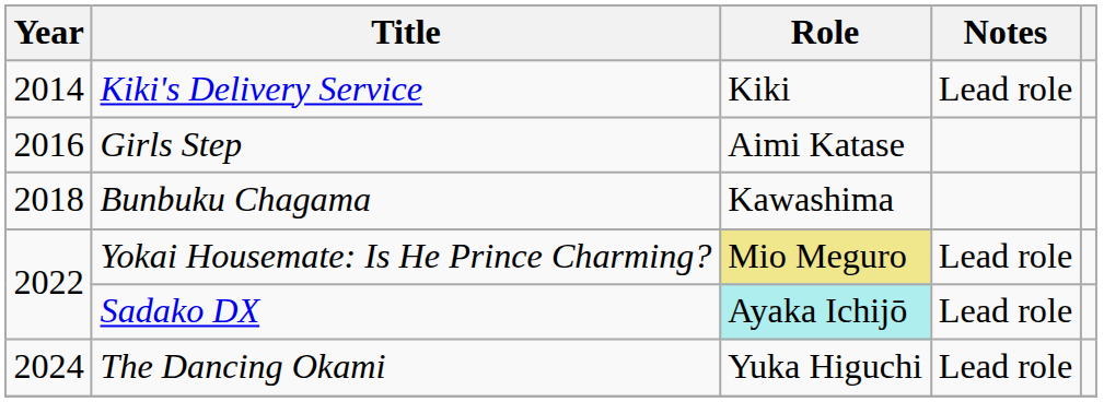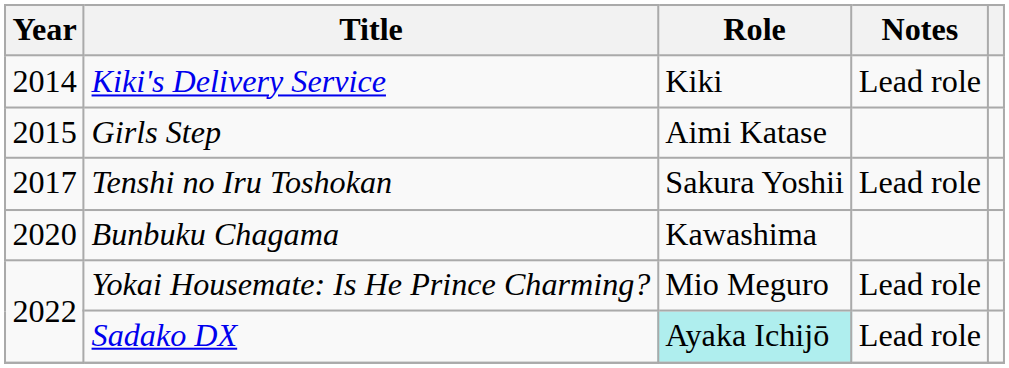Girls Step | Year: 2016 -> 2015
+ row: 2017 | Tenshi no Iru Toshokan | Sakura Yoshii | Lead role
Bunbuku Chagama | Year: 2018 -> 2020
Yokai Housemate: Is He Prince Charming? | Role: khaki background -> no background
- row: 2024 | The Dancing Okami | Yuka Higuchi | Lead role
